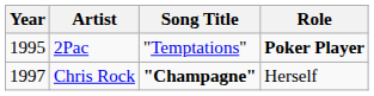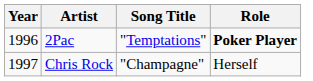2Pac | Year: 1995 -> 1996
Chris Rock | Song Title: bold -> normal
